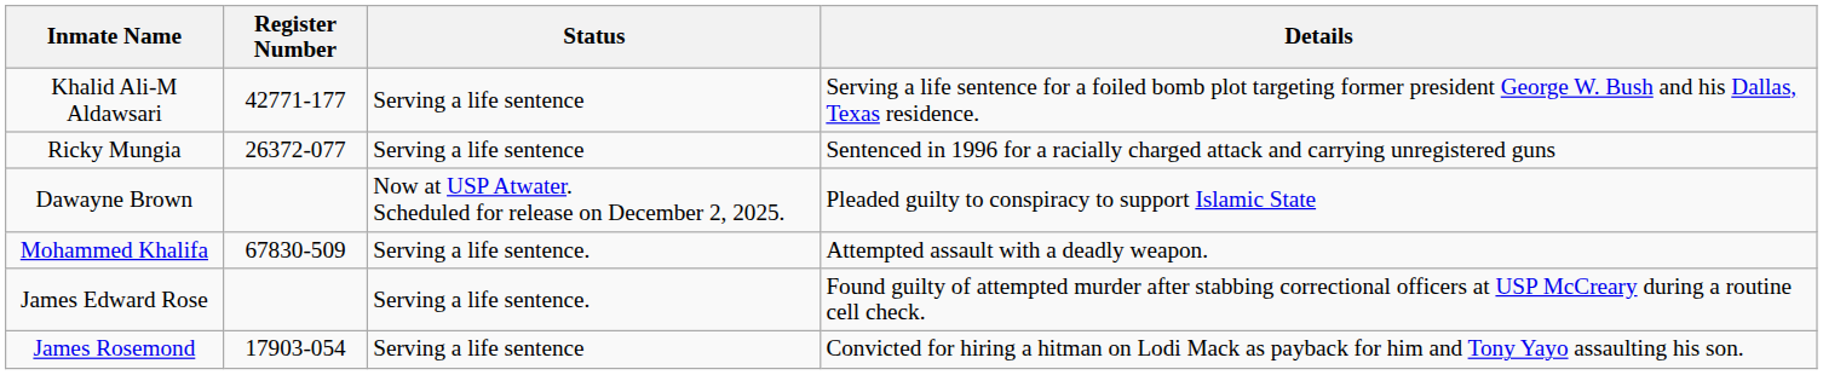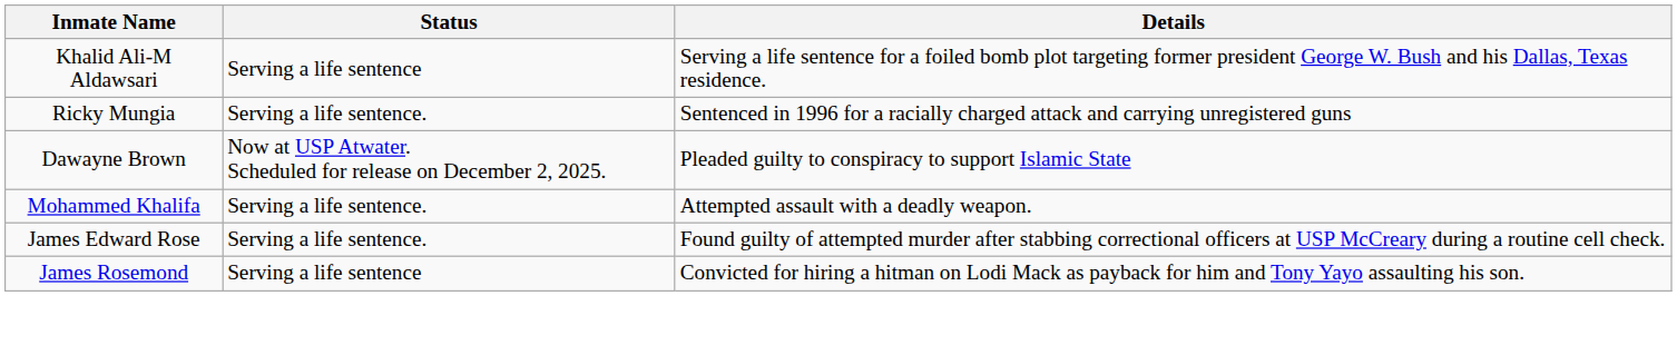- column: Register Number | 42771-177 | 26372-077 | 67830-509 | 17903-054
Ricky Mungia | Status: Serving a life sentence -> Serving a life sentence.
